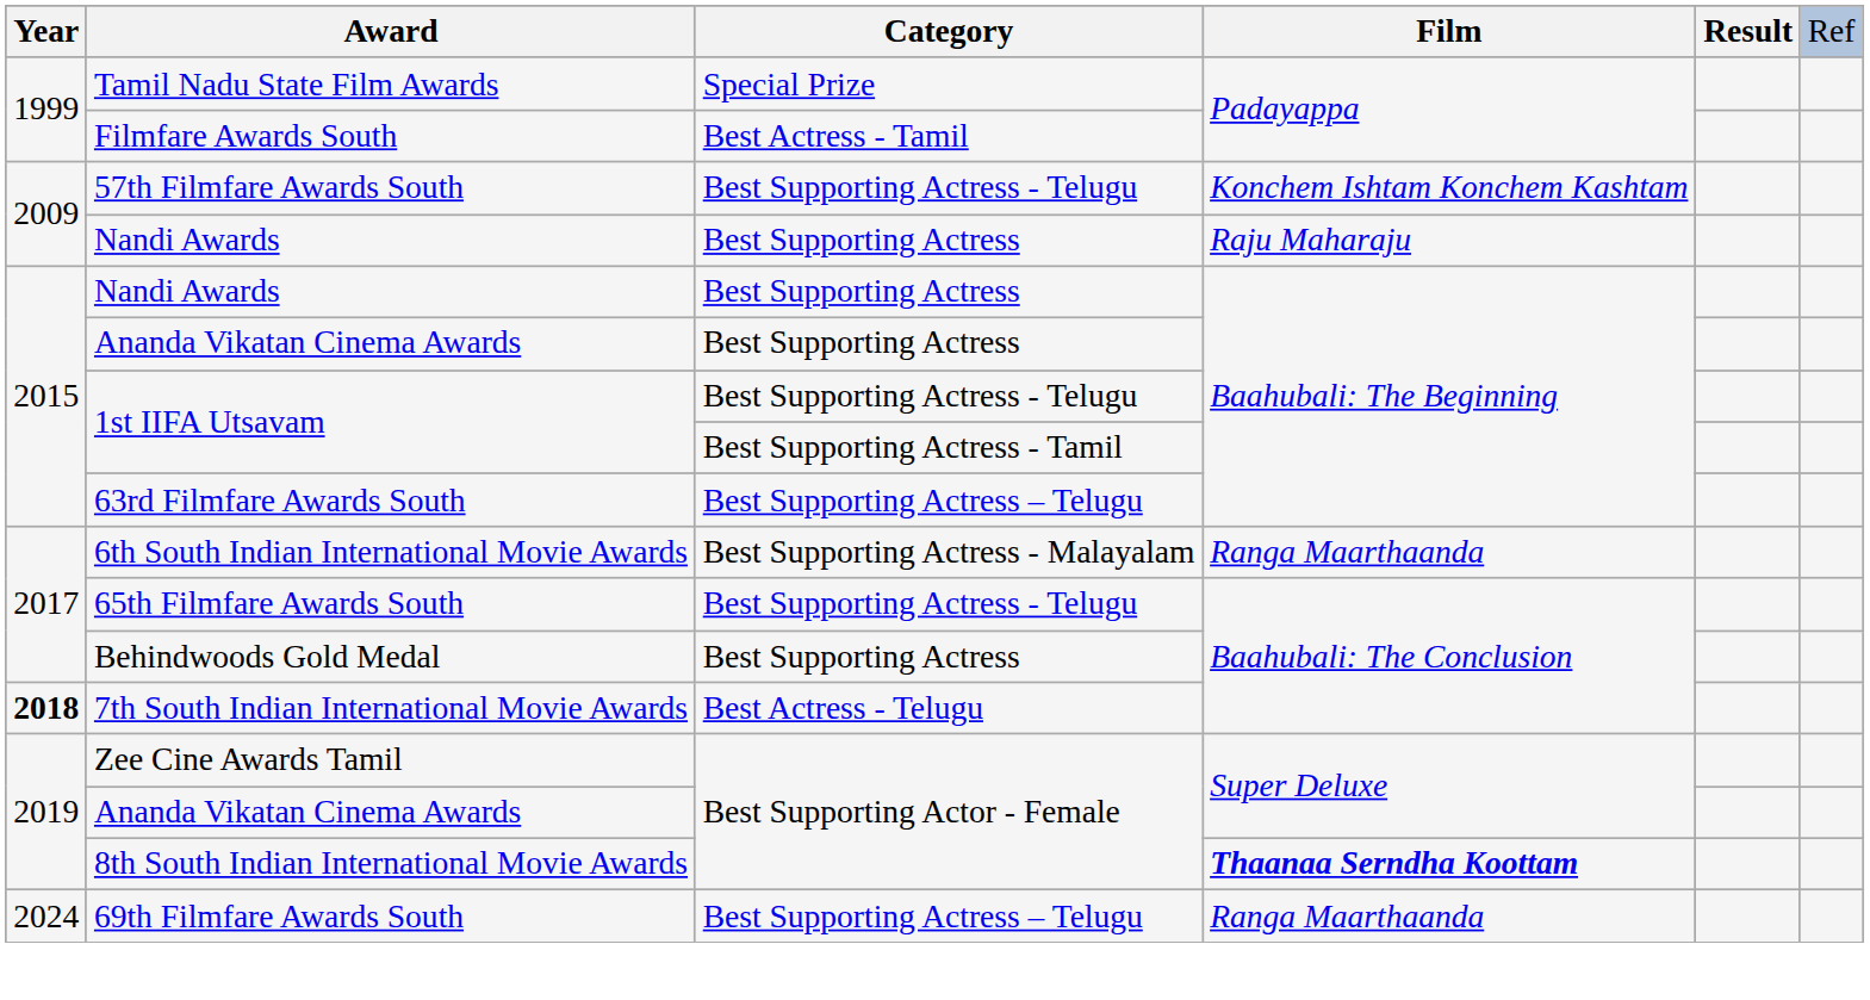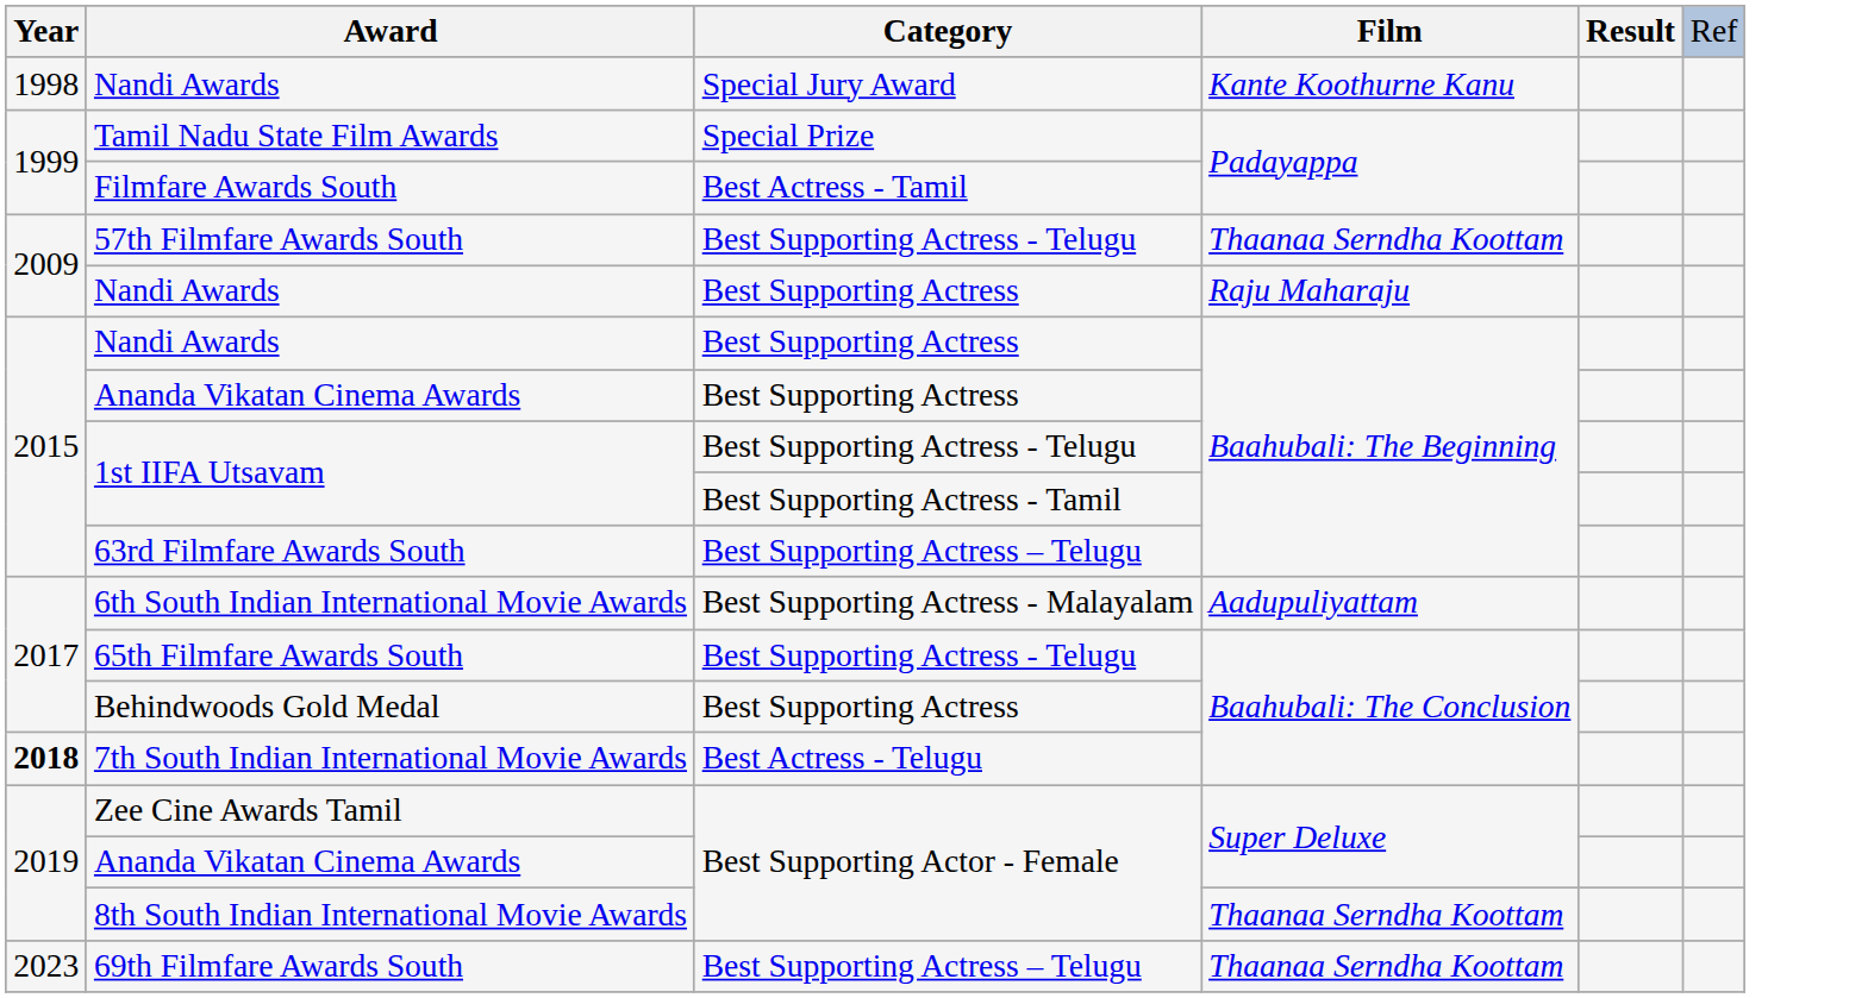+ row: 1998 | Nandi Awards | Special Jury Award | Kante Koothurne Kanu
57th Filmfare Awards South | column 4: Konchem Ishtam Konchem Kashtam -> Thaanaa Serndha Koottam
6th South Indian International Movie Awards | column 4: Ranga Maarthaanda -> Aadupuliyattam
8th South Indian International Movie Awards | column 4: bold -> normal
69th Filmfare Awards South | column 1: 2024 -> 2023
69th Filmfare Awards South | column 4: Ranga Maarthaanda -> Thaanaa Serndha Koottam
